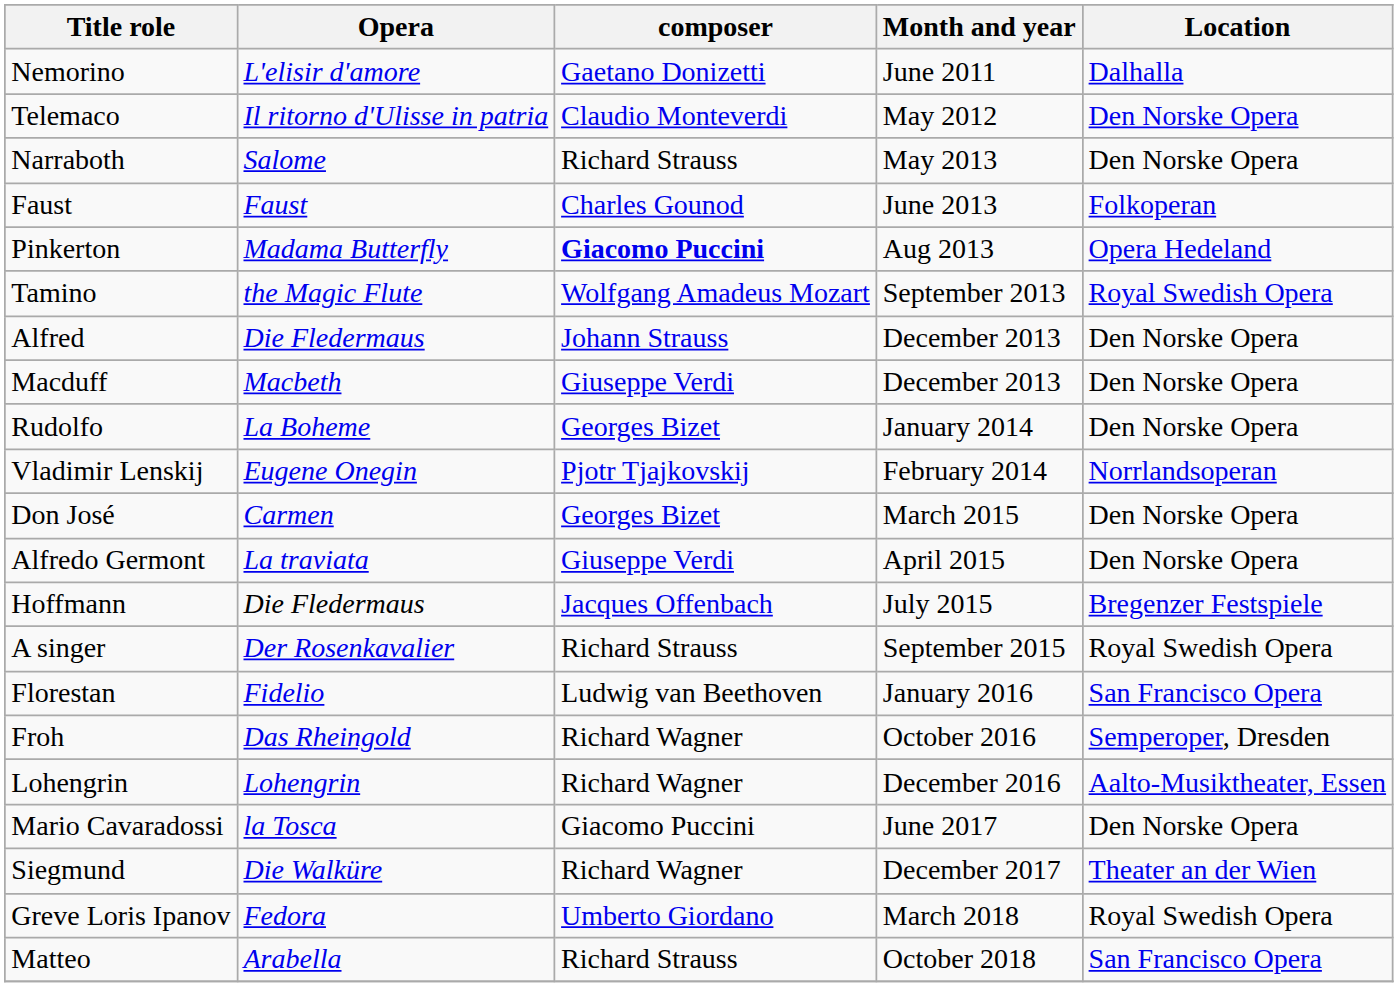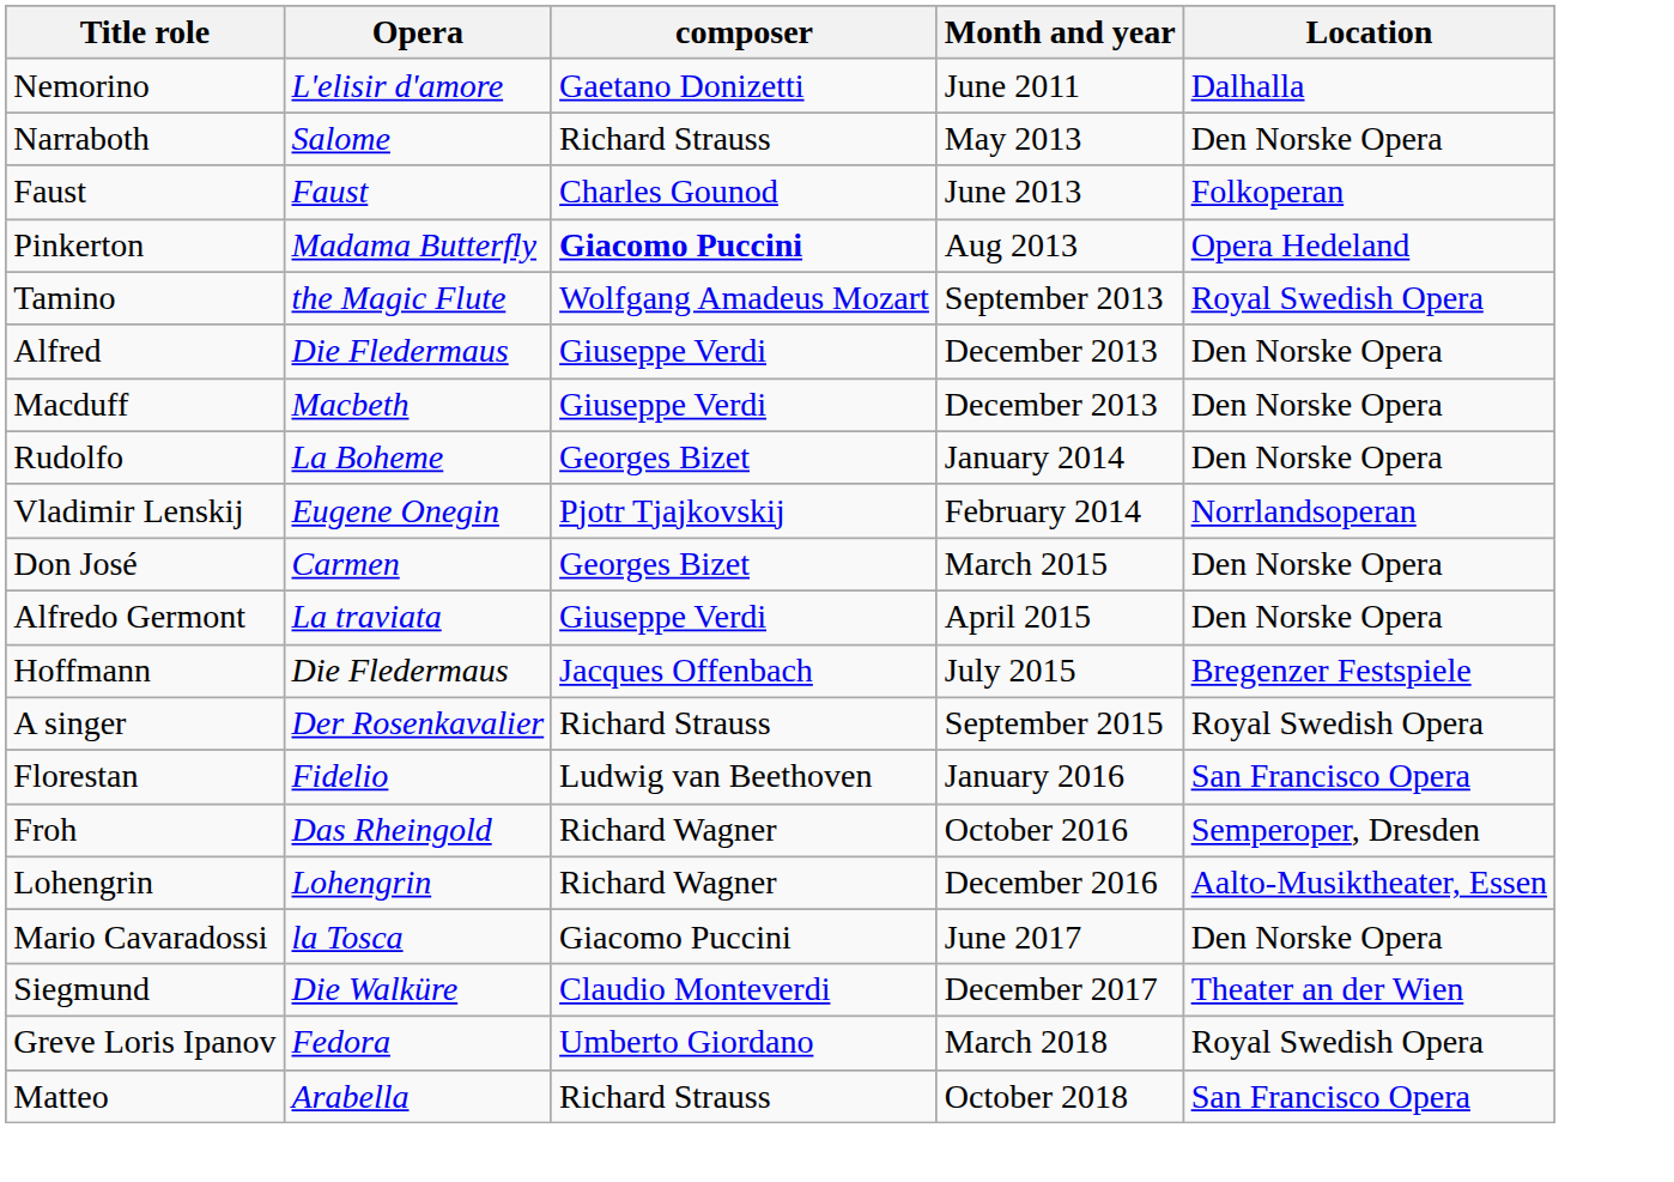- row: Telemaco | Il ritorno d'Ulisse in patria | Claudio Monteverdi | May 2012 | Den Norske Opera
Alfred | composer: Johann Strauss -> Giuseppe Verdi
Siegmund | composer: Richard Wagner -> Claudio Monteverdi
